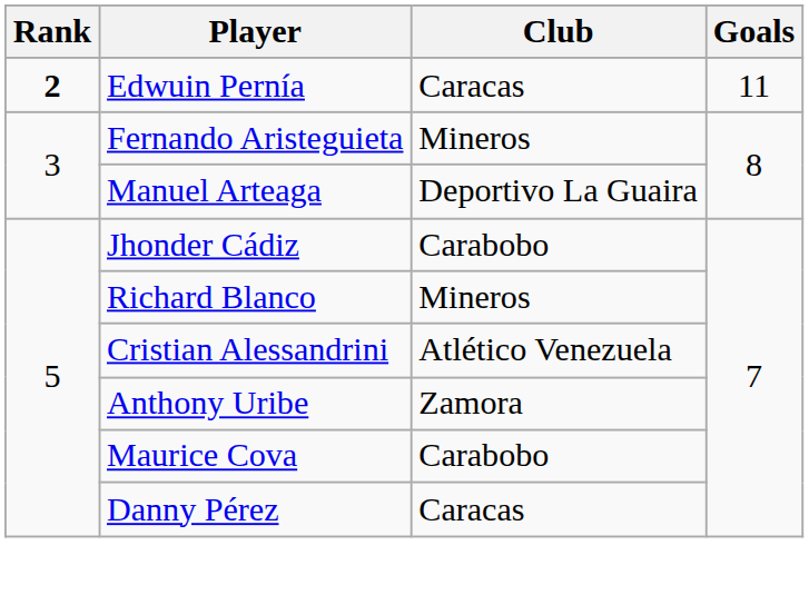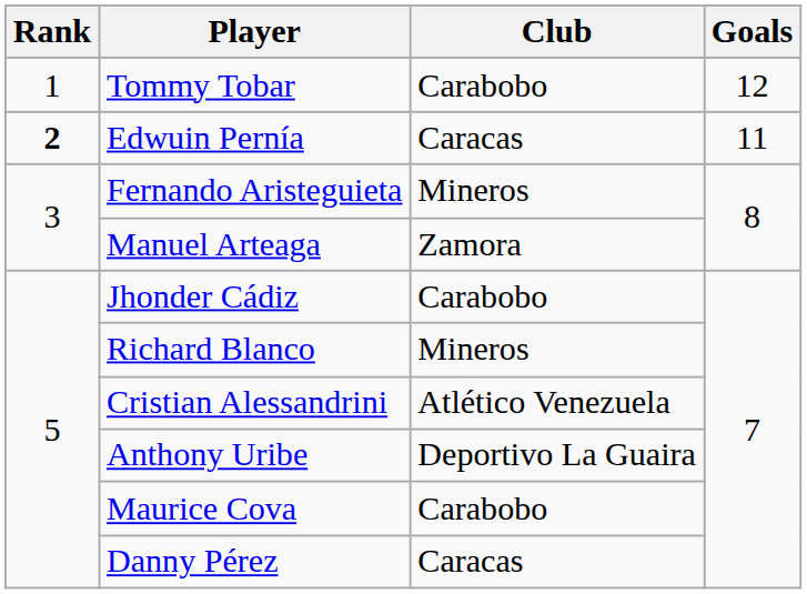+ row: 1 | Tommy Tobar | Carabobo | 12
Manuel Arteaga | Club: Deportivo La Guaira -> Zamora
Anthony Uribe | Club: Zamora -> Deportivo La Guaira
